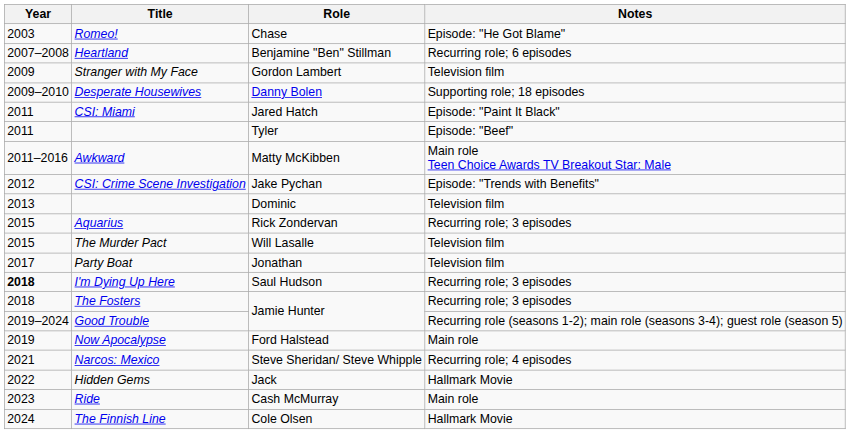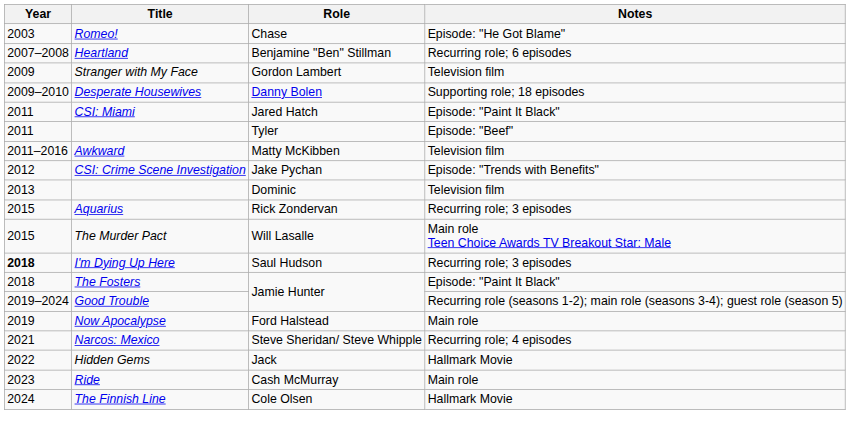Awkward | Notes: Main role Teen Choice Awards TV Breakout Star: Male -> Television film
The Murder Pact | Notes: Television film -> Main role Teen Choice Awards TV Breakout Star: Male
- row: 2017 | Party Boat | Jonathan | Television film
The Fosters | Notes: Recurring role; 3 episodes -> Episode: "Paint It Black"
